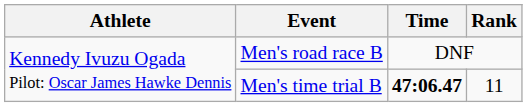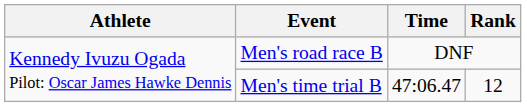Men's time trial B | Time: bold -> normal
Men's time trial B | Rank: 11 -> 12
